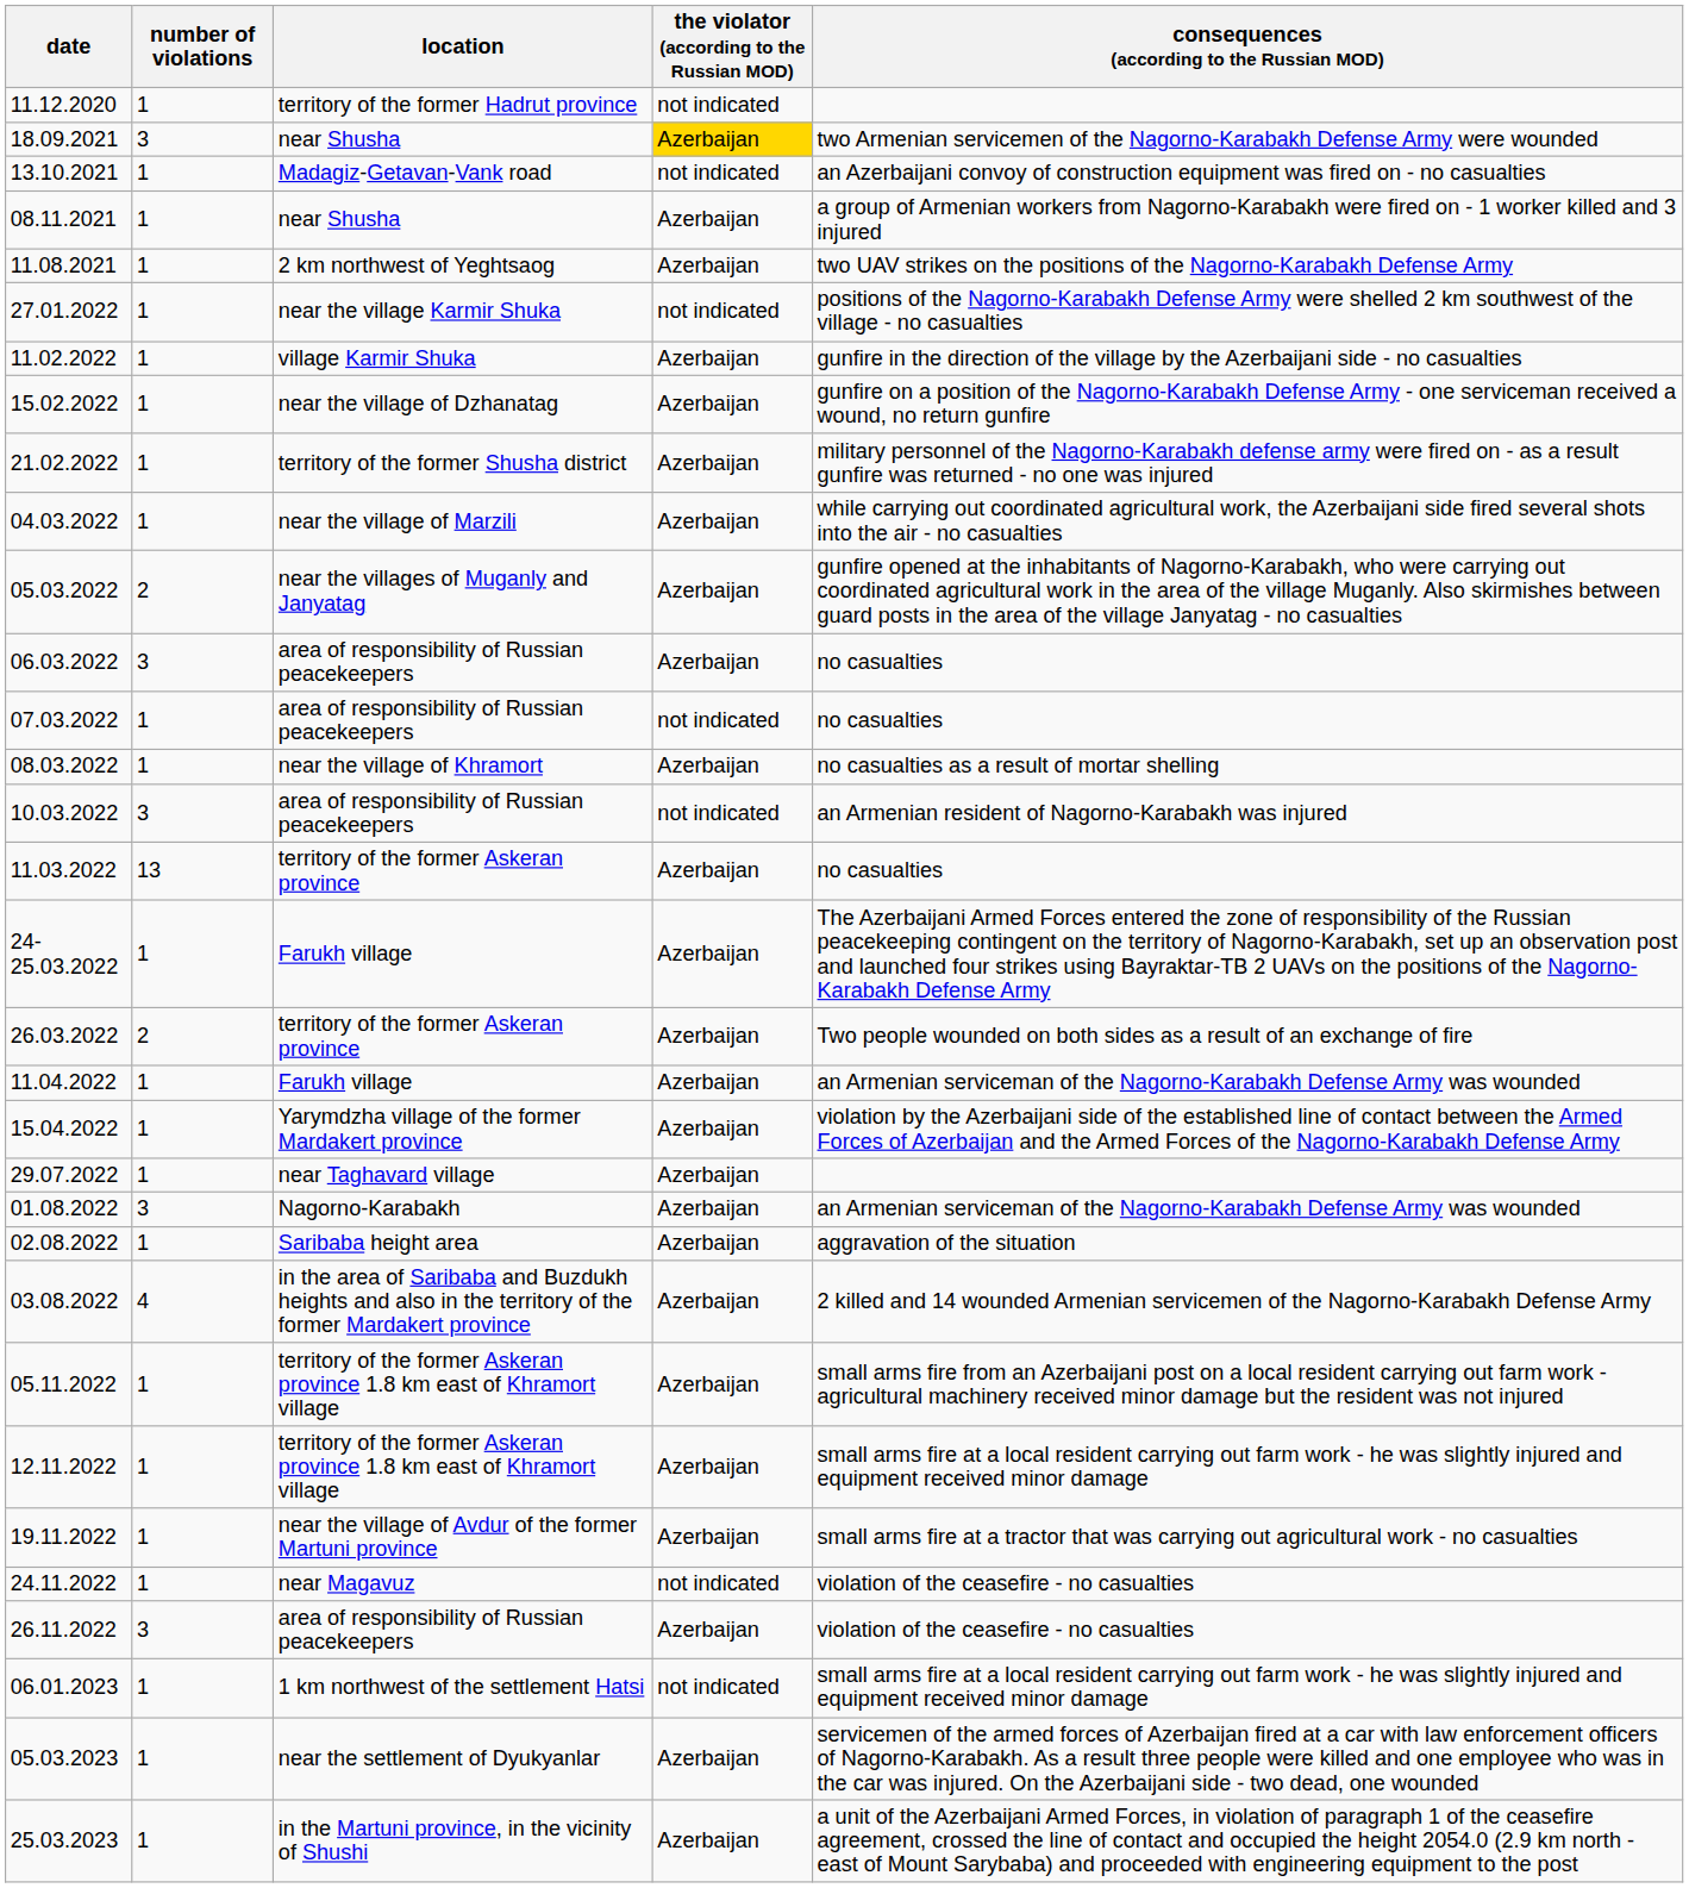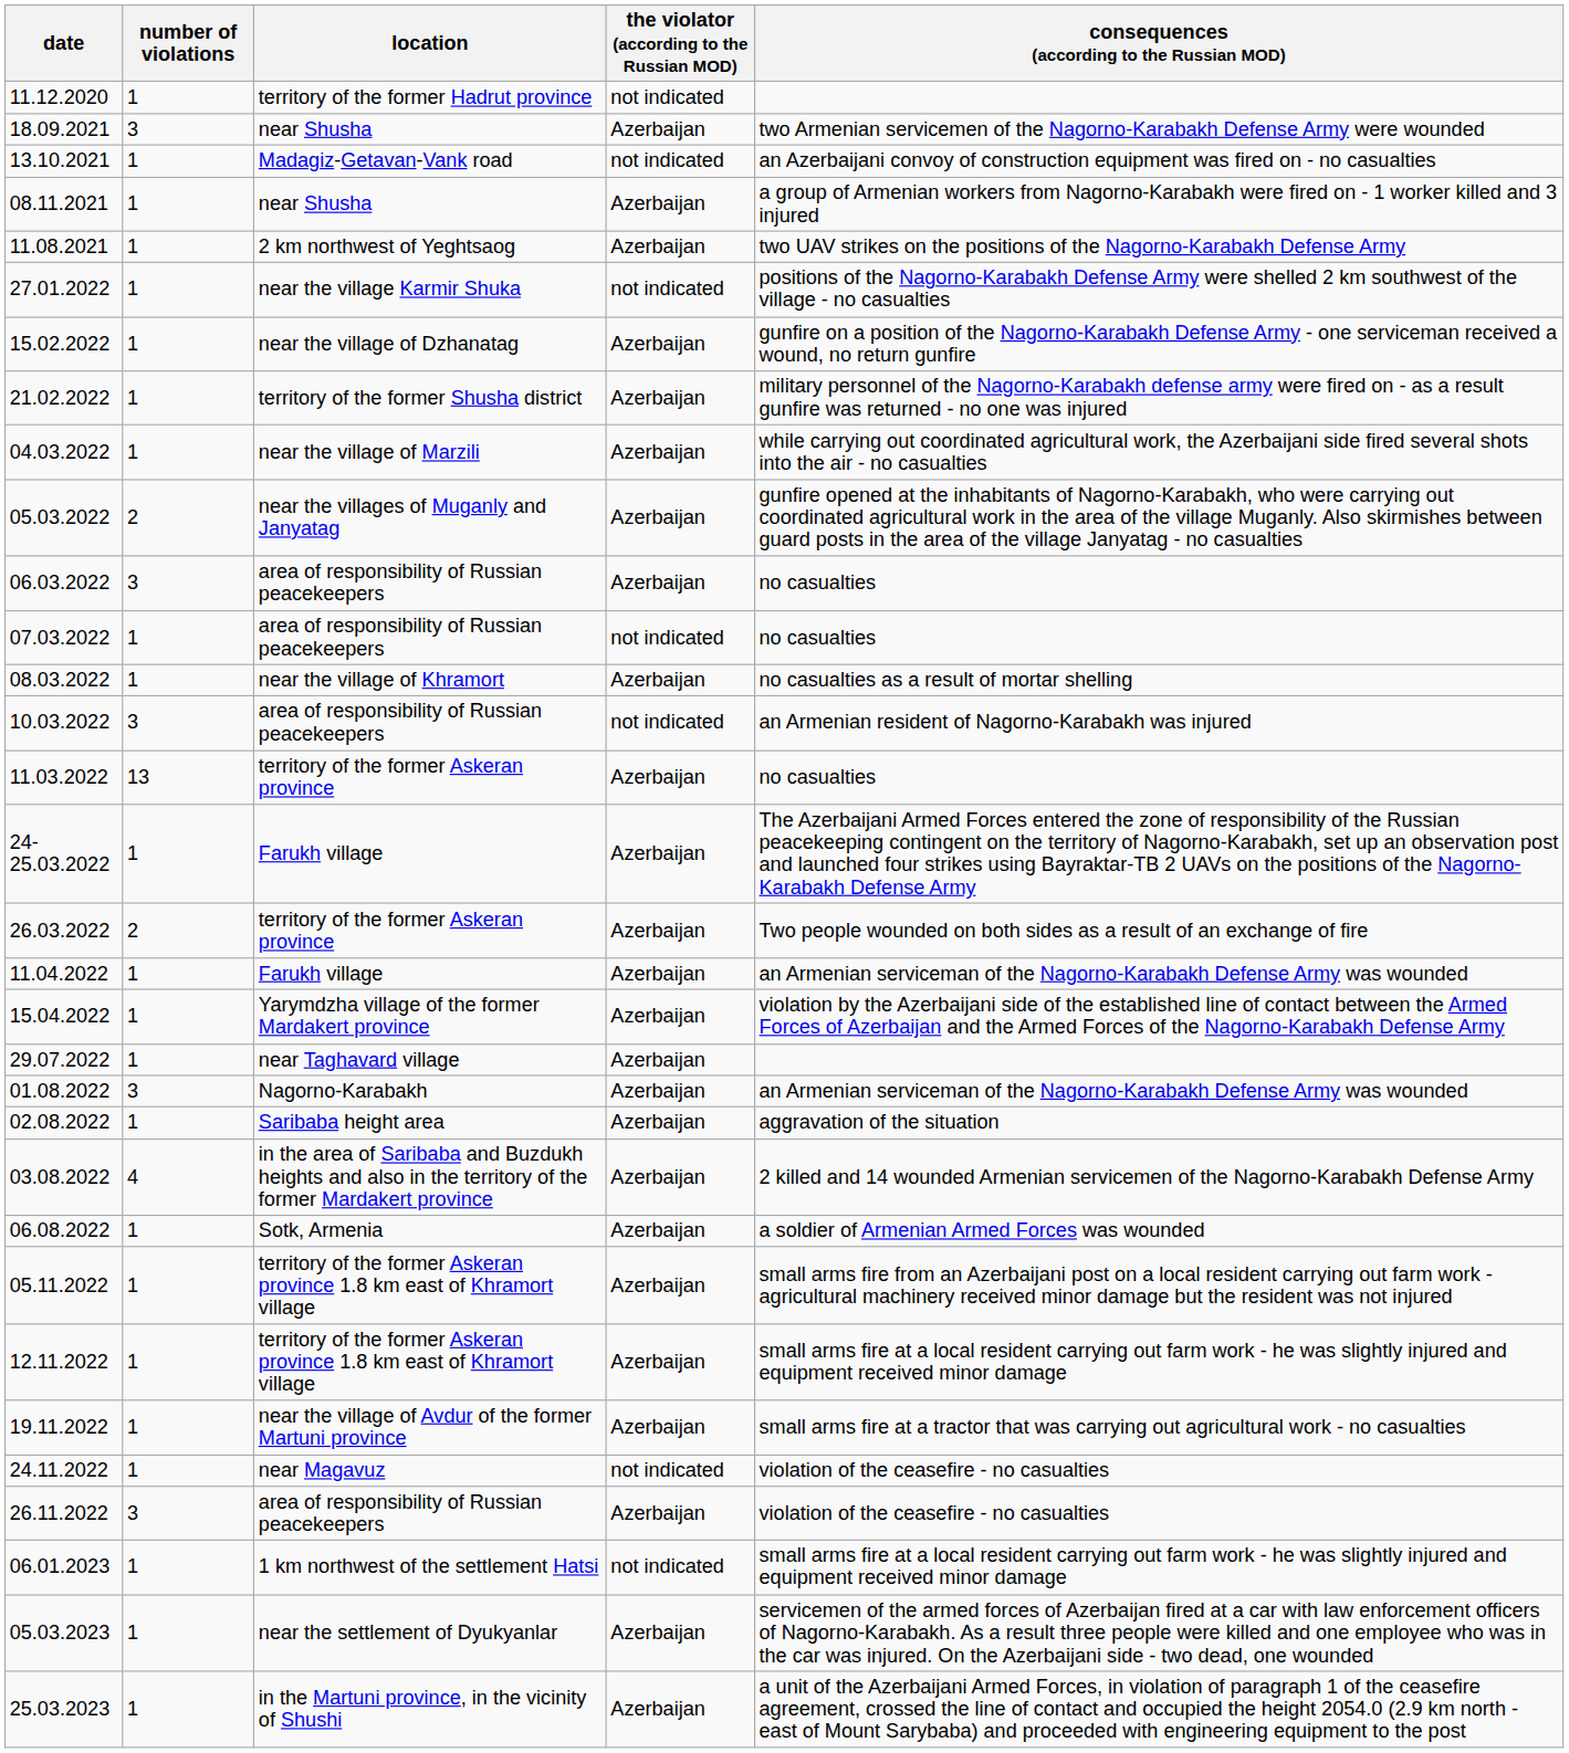18.09.2021 | the violator (according to the Russian MOD): gold background -> no background
- row: 11.02.2022 | 1 | village Karmir Shuka | Azerbaijan | gunfire in the direction of the village by the Azerbaijani side - no casualties
+ row: 06.08.2022 | 1 | Sotk, Armenia | Azerbaijan | a soldier of Armenian Armed Forces was wounded
